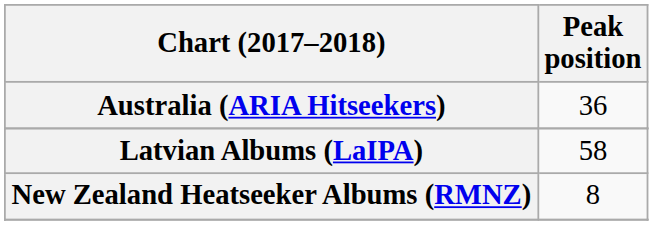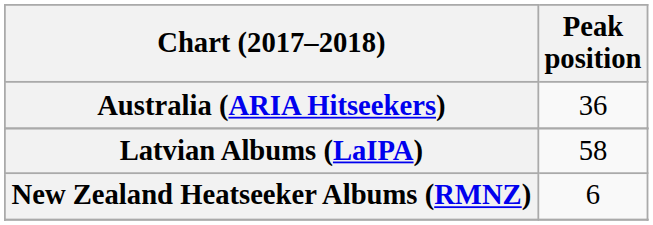New Zealand Heatseeker Albums (RMNZ) | Peak position: 8 -> 6
